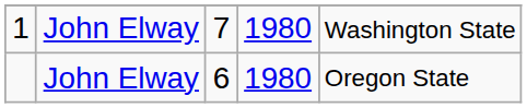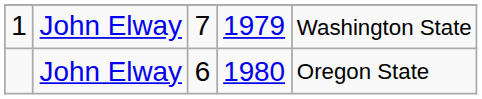1 | column 4: 1980 -> 1979
